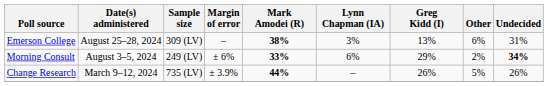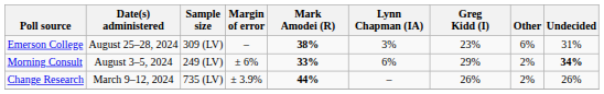Emerson College | Greg Kidd (I): 13% -> 23%
Change Research | Other: 5% -> 2%
